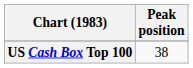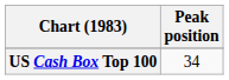US Cash Box Top 100 | Peak position: 38 -> 34
